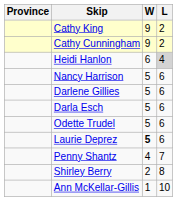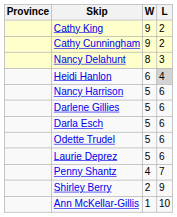+ row: Nancy Delahunt | 8 | 3
Laurie Deprez | W: bold -> normal
Shirley Berry | L: 8 -> 9
